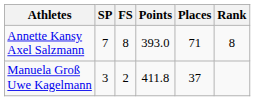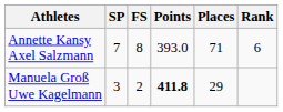Annette Kansy Axel Salzmann | Rank: 8 -> 6
Manuela Groß Uwe Kagelmann | Points: normal -> bold
Manuela Groß Uwe Kagelmann | Places: 37 -> 29
